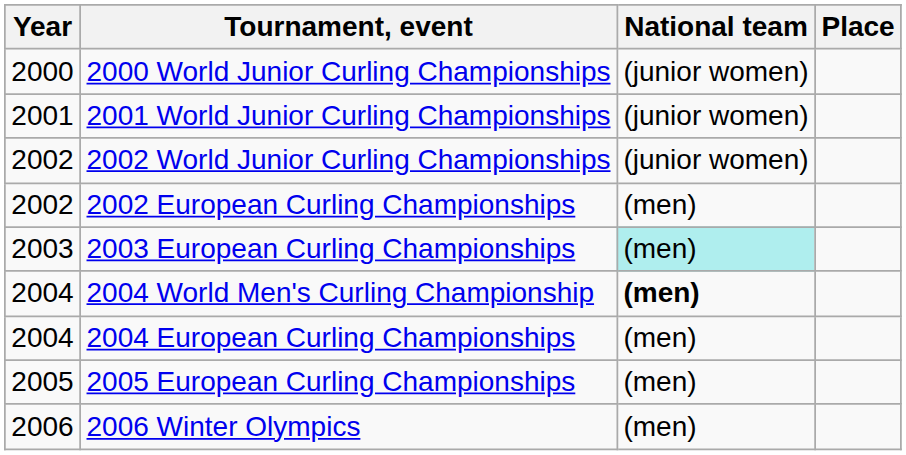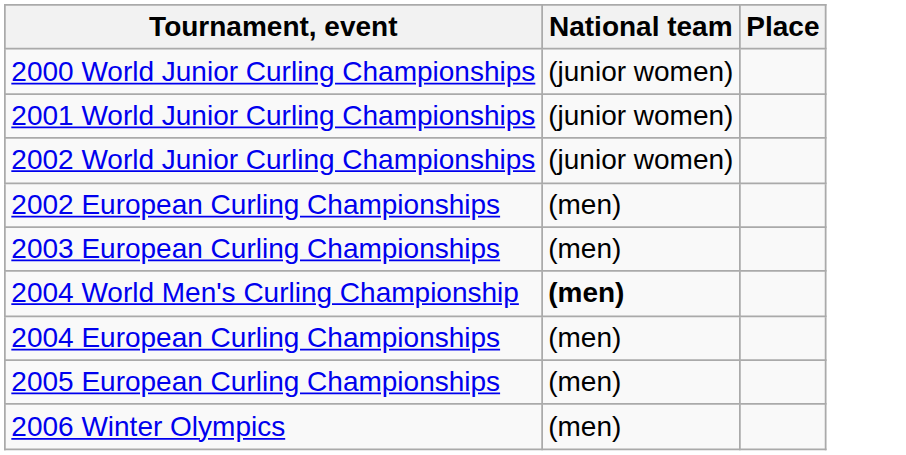- column: Year | 2000 | 2001 | 2002 | 2002 | 2003 | 2004 | 2004 | 2005 | 2006
2003 European Curling Championships | National team: paleturquoise background -> no background
